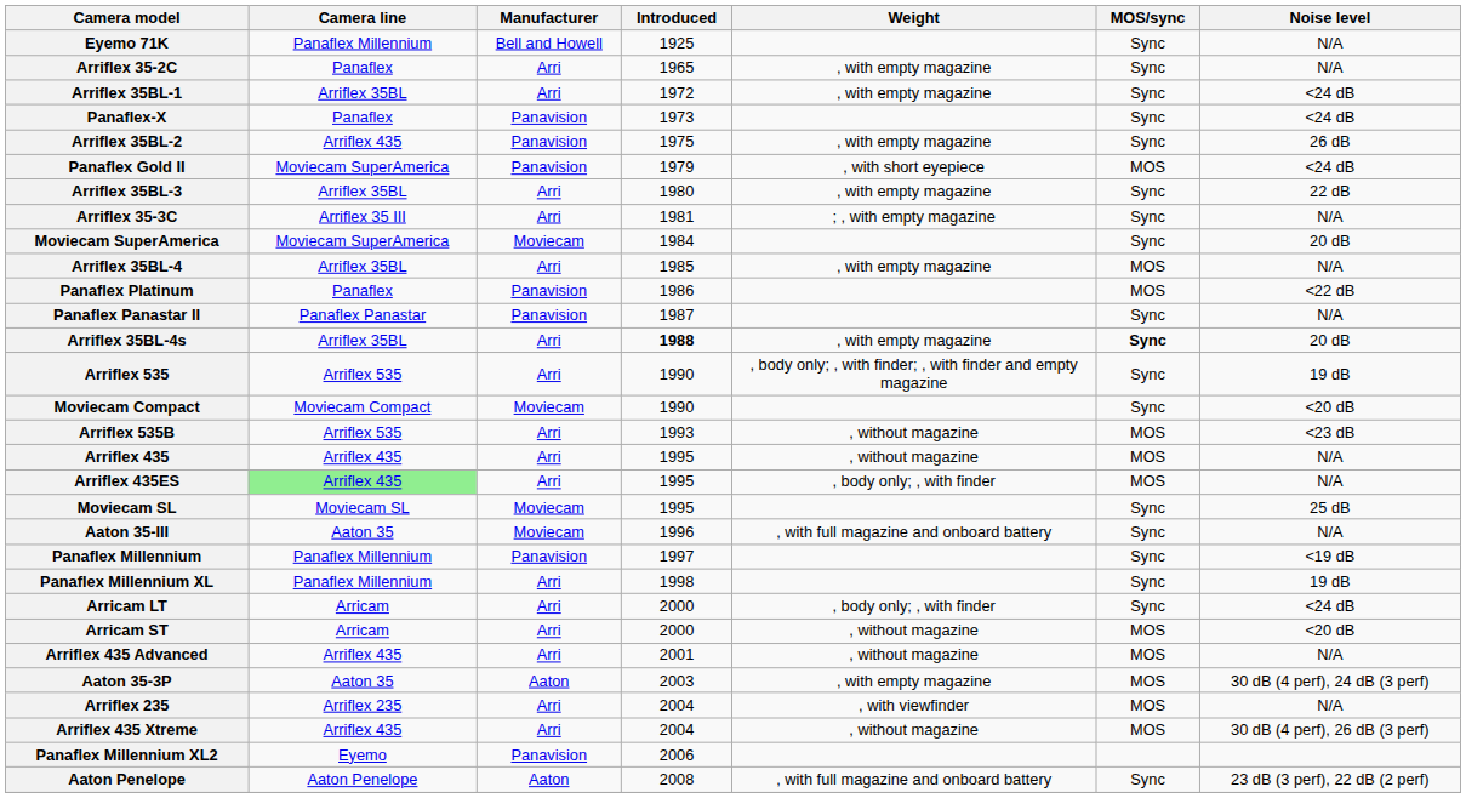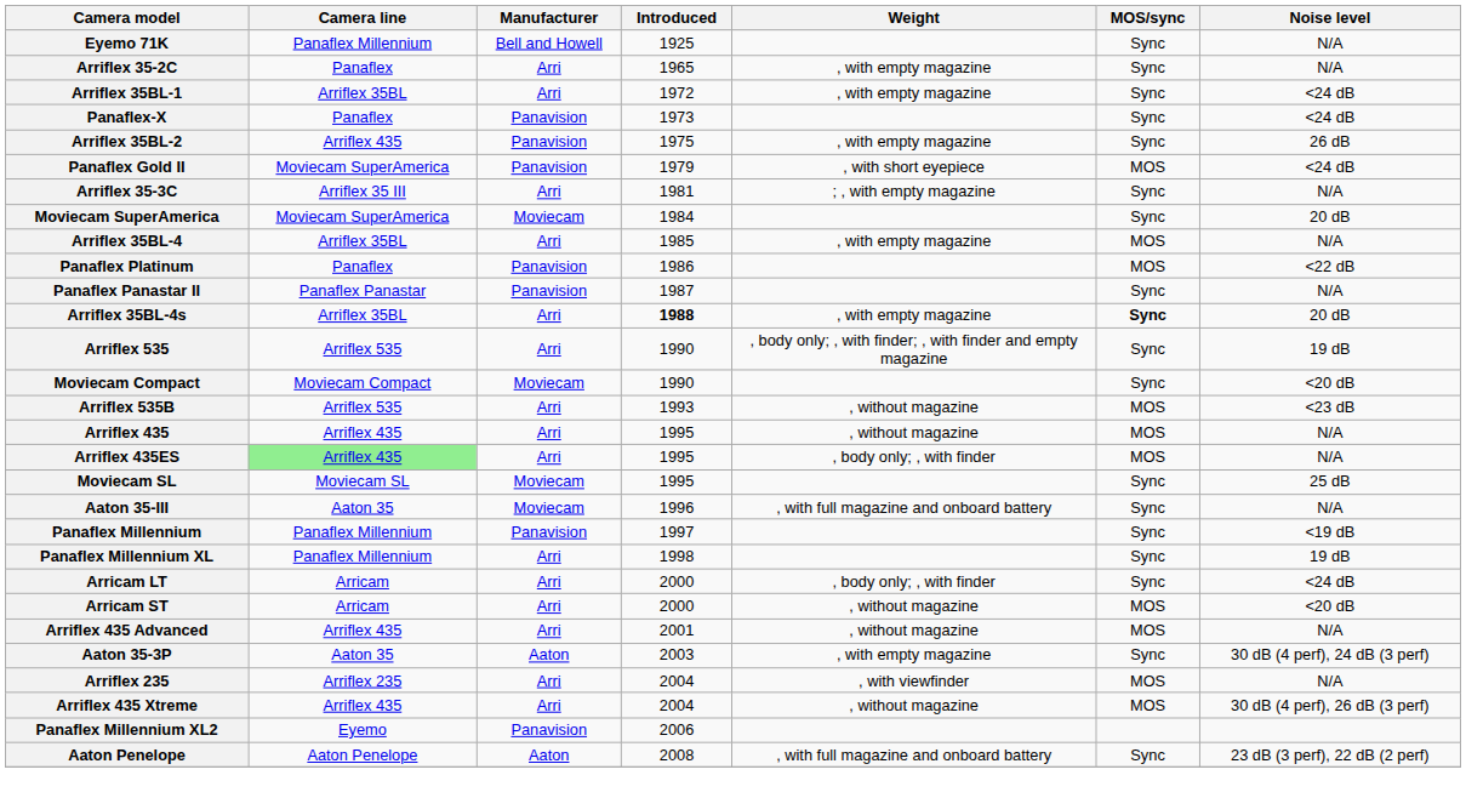- row: Arriflex 35BL-3 | Arriflex 35BL | Arri | 1980 | , with empty magazine | Sync | 22 dB
Aaton 35-3P | MOS/sync: MOS -> Sync
